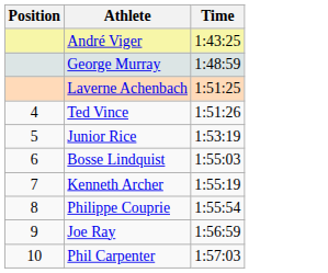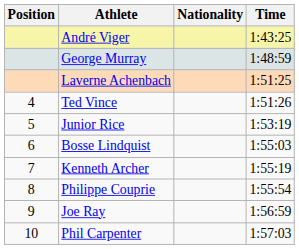+ column: Nationality
